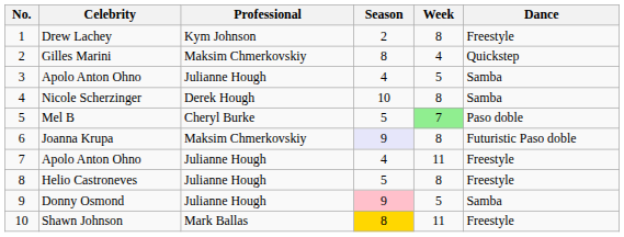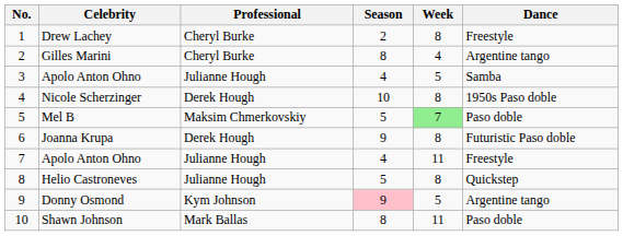Drew Lachey | Professional: Kym Johnson -> Cheryl Burke
Gilles Marini | Professional: Maksim Chmerkovskiy -> Cheryl Burke
Gilles Marini | Dance: Quickstep -> Argentine tango
Nicole Scherzinger | Dance: Samba -> 1950s Paso doble
Mel B | Professional: Cheryl Burke -> Maksim Chmerkovskiy
Joanna Krupa | Professional: Maksim Chmerkovskiy -> Derek Hough
Joanna Krupa | Season: lavender background -> no background
Helio Castroneves | Dance: Freestyle -> Quickstep
Donny Osmond | Professional: Julianne Hough -> Kym Johnson
Donny Osmond | Dance: Samba -> Argentine tango
Shawn Johnson | Season: gold background -> no background
Shawn Johnson | Dance: Freestyle -> Paso doble
